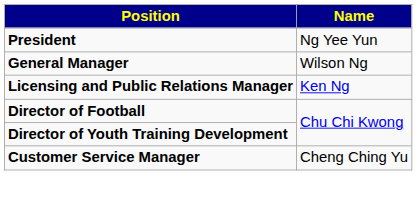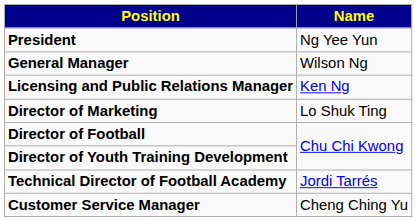+ row: Director of Marketing | Lo Shuk Ting
+ row: Technical Director of Football Academy | Jordi Tarrés
